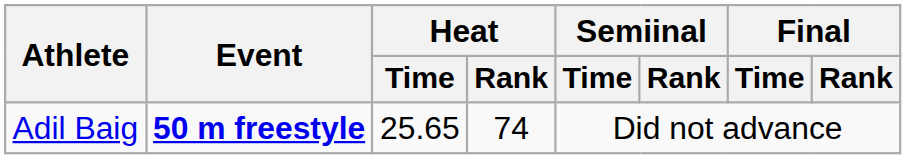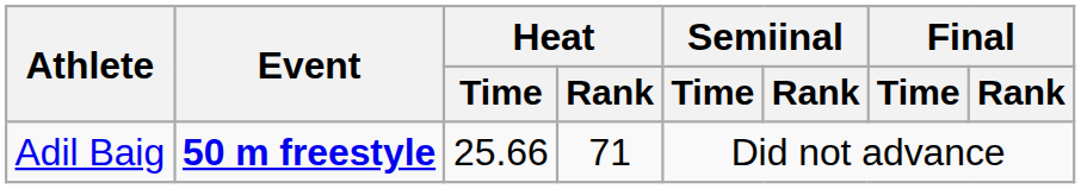Adil Baig | Heat / Time: 25.65 -> 25.66
Adil Baig | Heat / Rank: 74 -> 71
